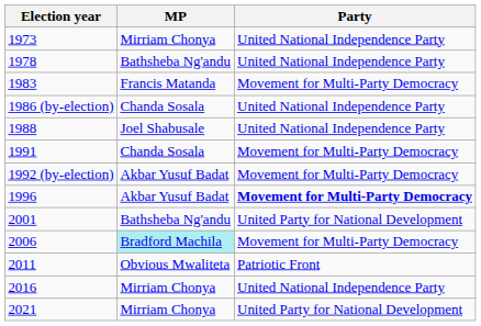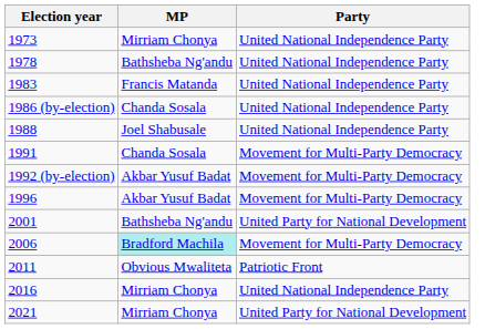1983 | Party: Movement for Multi-Party Democracy -> United National Independence Party
1996 | Party: bold -> normal
